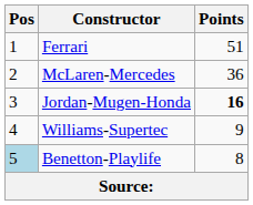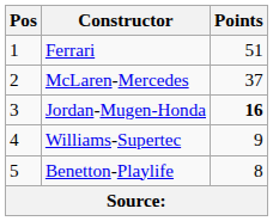McLaren-Mercedes | Points: 36 -> 37
Benetton-Playlife | Pos: lightblue background -> no background
